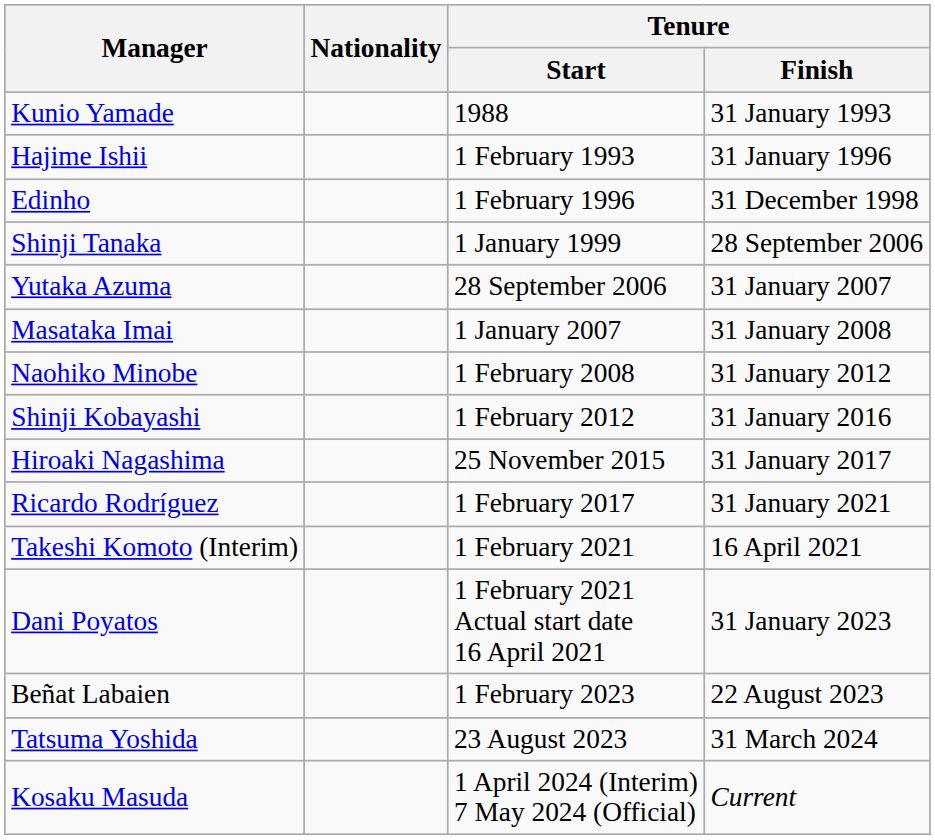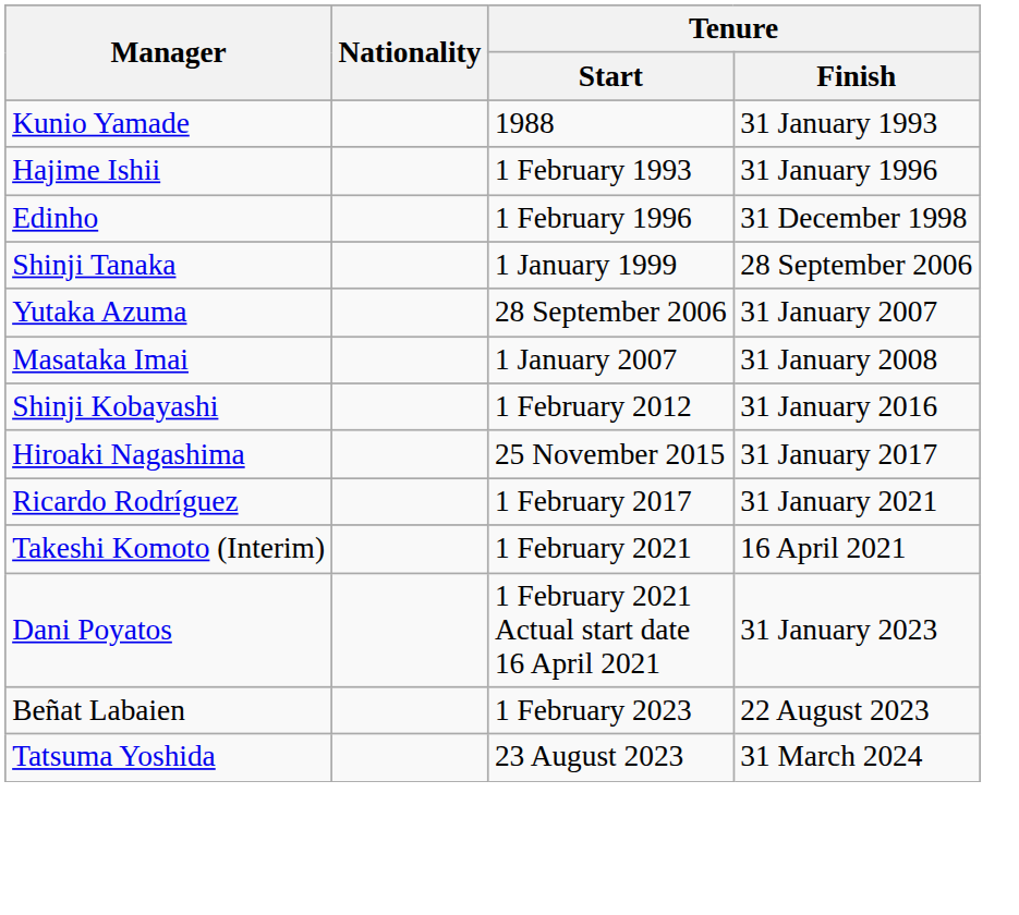- row: Naohiko Minobe | 1 February 2008 | 31 January 2012
- row: Kosaku Masuda | 1 April 2024 (Interim) 7 May 2024 (Official) | Current
